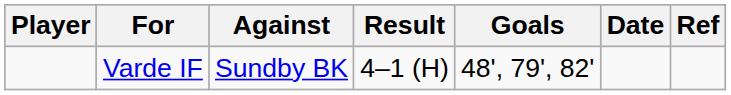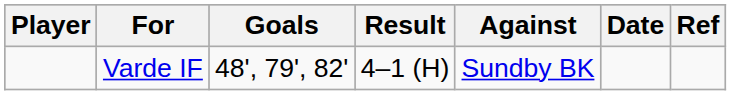columns swapped: Against <-> Goals
